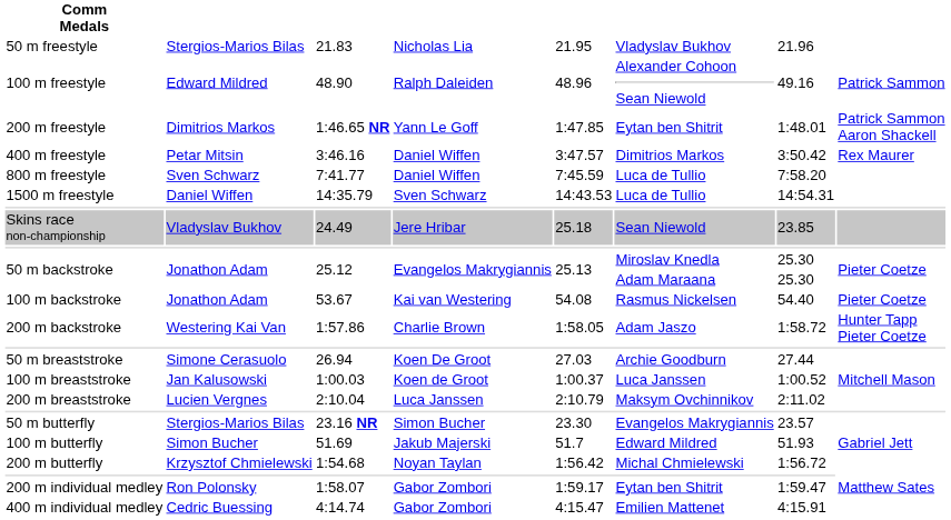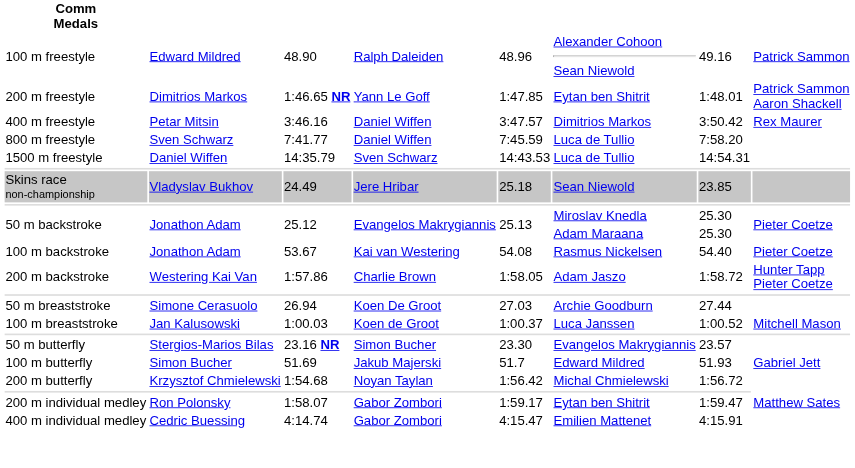- row: 50 m freestyle | Stergios-Marios Bilas | 21.83 | Nicholas Lia | 21.95 | Vladyslav Bukhov | 21.96
- row: 200 m breaststroke | Lucien Vergnes | 2:10.04 | Luca Janssen | 2:10.79 | Maksym Ovchinnikov | 2:11.02
